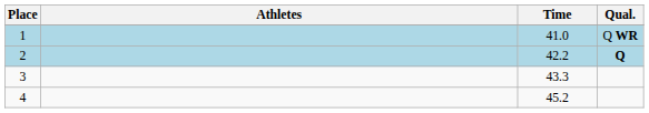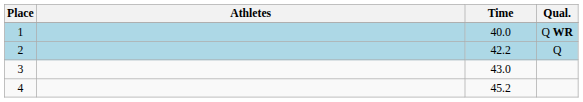1 | Time: 41.0 -> 40.0
2 | Qual.: bold -> normal
3 | Time: 43.3 -> 43.0
